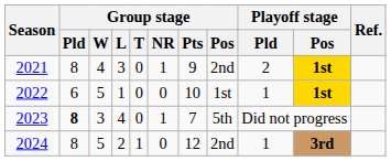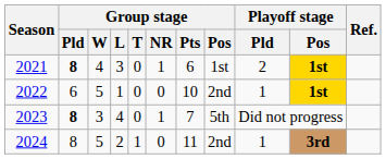2021 | Group stage / Pld: normal -> bold
2021 | Group stage / Pts: 9 -> 6
2021 | Group stage / Pos: 2nd -> 1st
2022 | Group stage / Pos: 1st -> 2nd
2024 | Group stage / Pts: 12 -> 11
